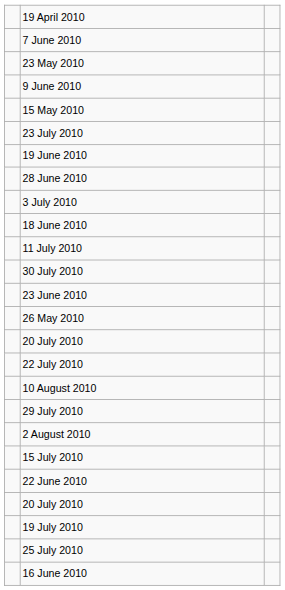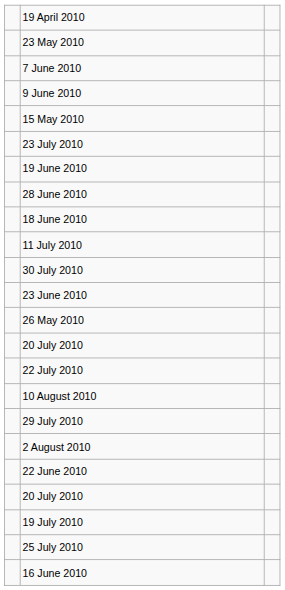rows swapped: 23 May 2010 <-> 7 June 2010
- row: 3 July 2010
- row: 15 July 2010
